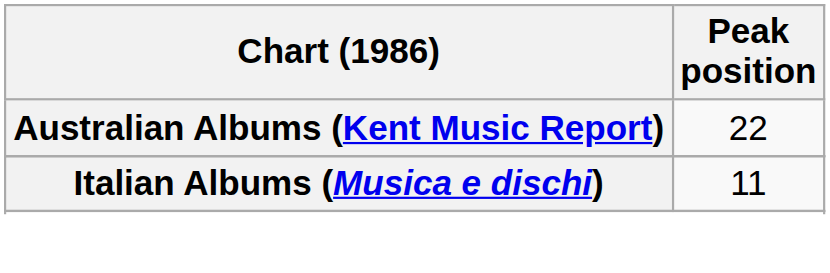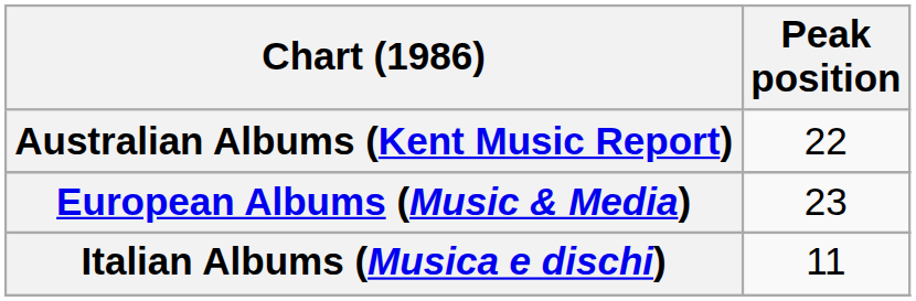+ row: European Albums (Music & Media) | 23
